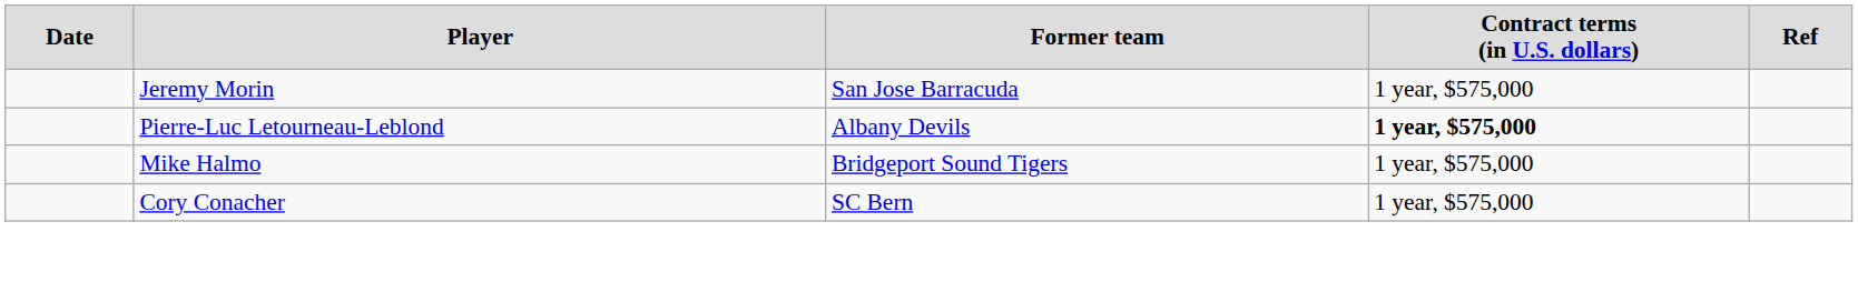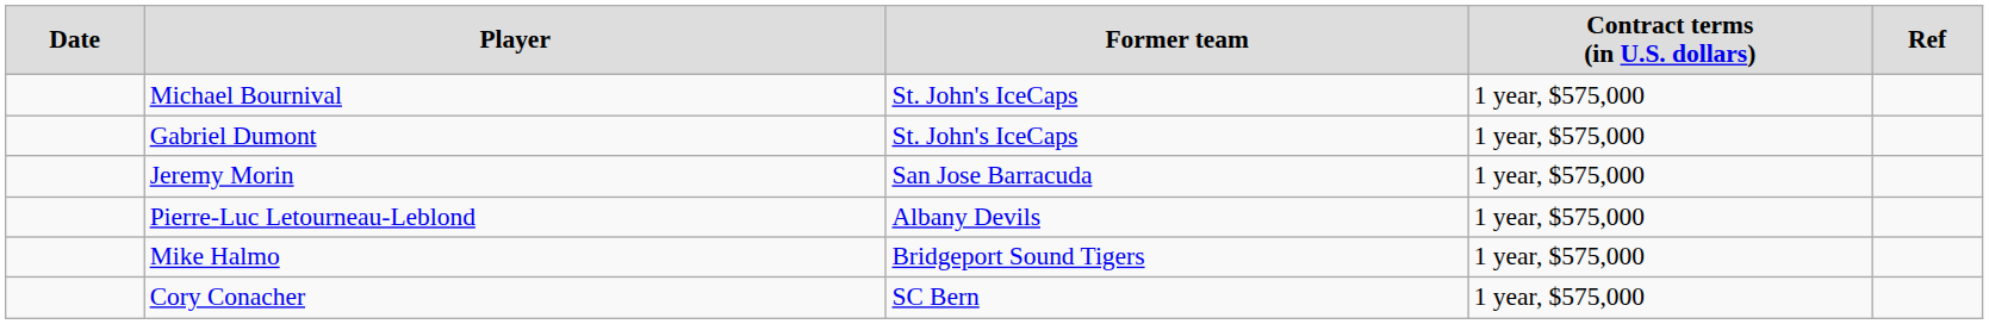+ row: Michael Bournival | St. John's IceCaps | 1 year, $575,000
+ row: Gabriel Dumont | St. John's IceCaps | 1 year, $575,000
Pierre-Luc Letourneau-Leblond | column 4: bold -> normal
